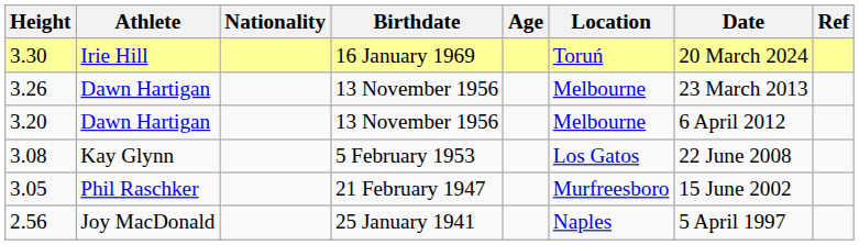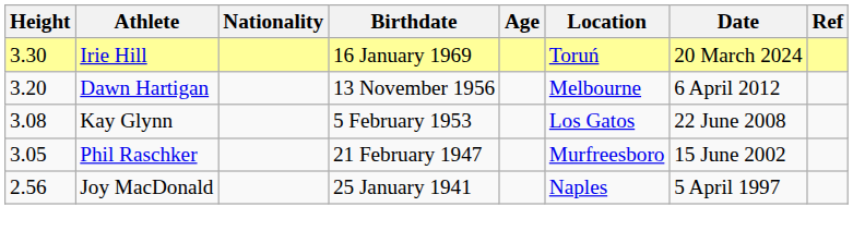- row: 3.26 | Dawn Hartigan | 13 November 1956 | Melbourne | 23 March 2013
